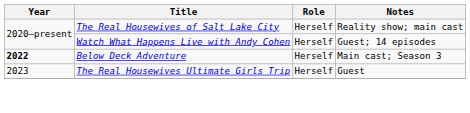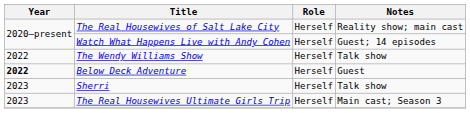+ row: 2022 | The Wendy Williams Show | Herself | Talk show
Below Deck Adventure | Notes: Main cast; Season 3 -> Guest
+ row: 2023 | Sherri | Herself | Talk show
The Real Housewives Ultimate Girls Trip | Notes: Guest -> Main cast; Season 3
